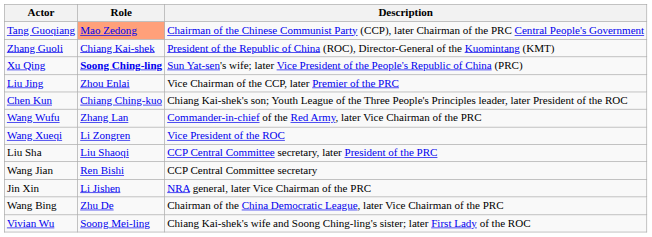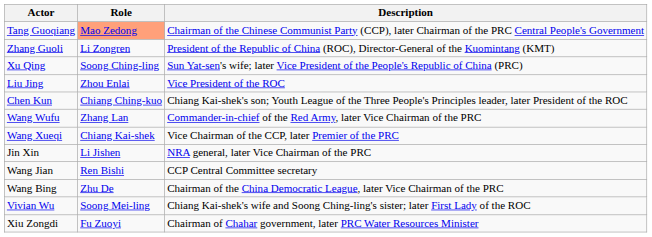Zhang Guoli | Role: Chiang Kai-shek -> Li Zongren
Xu Qing | Role: bold -> normal
Liu Jing | Description: Vice Chairman of the CCP, later Premier of the PRC -> Vice President of the ROC
Wang Xueqi | Role: Li Zongren -> Chiang Kai-shek
Wang Xueqi | Description: Vice President of the ROC -> Vice Chairman of the CCP, later Premier of the PRC
- row: Liu Sha | Liu Shaoqi | CCP Central Committee secretary, later President of the PRC
rows swapped: Wang Jian <-> Jin Xin
+ row: Xiu Zongdi | Fu Zuoyi | Chairman of Chahar government, later PRC Water Resources Minister
